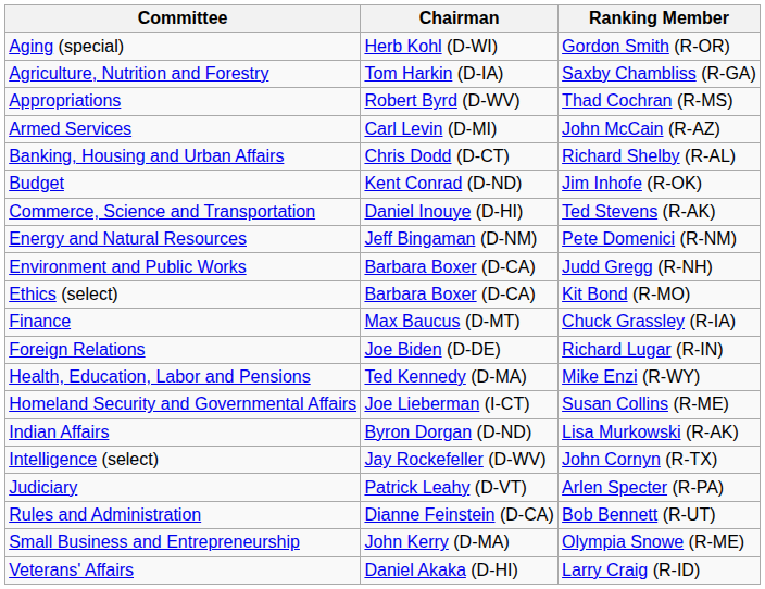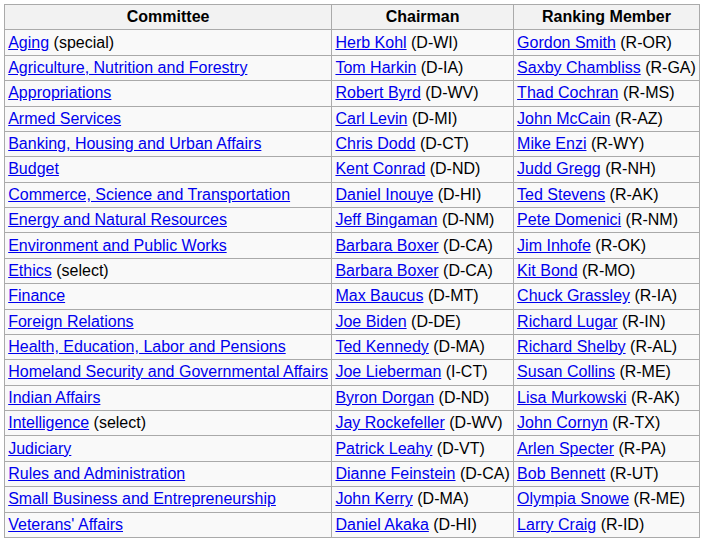Banking, Housing and Urban Affairs | Ranking Member: Richard Shelby (R-AL) -> Mike Enzi (R-WY)
Budget | Ranking Member: Jim Inhofe (R-OK) -> Judd Gregg (R-NH)
Environment and Public Works | Ranking Member: Judd Gregg (R-NH) -> Jim Inhofe (R-OK)
Health, Education, Labor and Pensions | Ranking Member: Mike Enzi (R-WY) -> Richard Shelby (R-AL)
